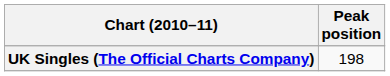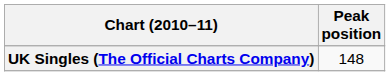UK Singles (The Official Charts Company) | Peak position: 198 -> 148
